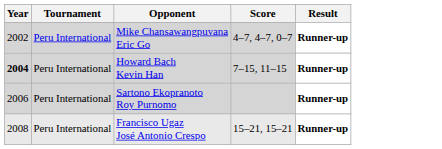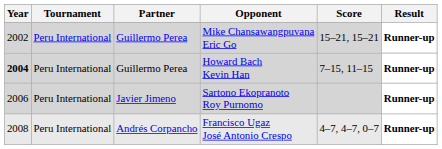+ column: Partner | Guillermo Perea | Guillermo Perea | Javier Jimeno | Andrés Corpancho
Mike Chansawangpuvana Eric Go | Score: 4–7, 4–7, 0–7 -> 15–21, 15–21
Francisco Ugaz José Antonio Crespo | Score: 15–21, 15–21 -> 4–7, 4–7, 0–7
